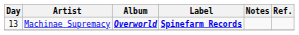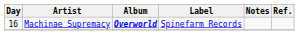Machinae Supremacy | Day: 13 -> 16
Machinae Supremacy | Label: bold -> normal
